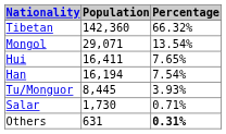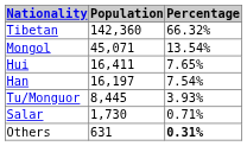Mongol | Population: 29,071 -> 45,071
Han | Population: 16,194 -> 16,197
